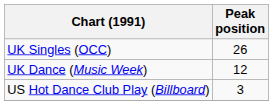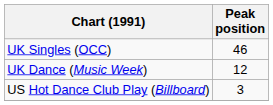UK Singles (OCC) | Peak position: 26 -> 46
